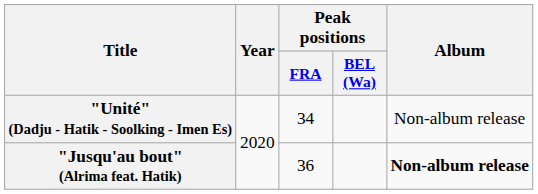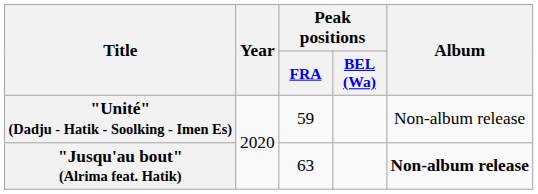"Unité" (Dadju - Hatik - Soolking - Imen Es) | Peak positions / FRA: 34 -> 59
"Jusqu'au bout" (Alrima feat. Hatik) | Peak positions / FRA: 36 -> 63
